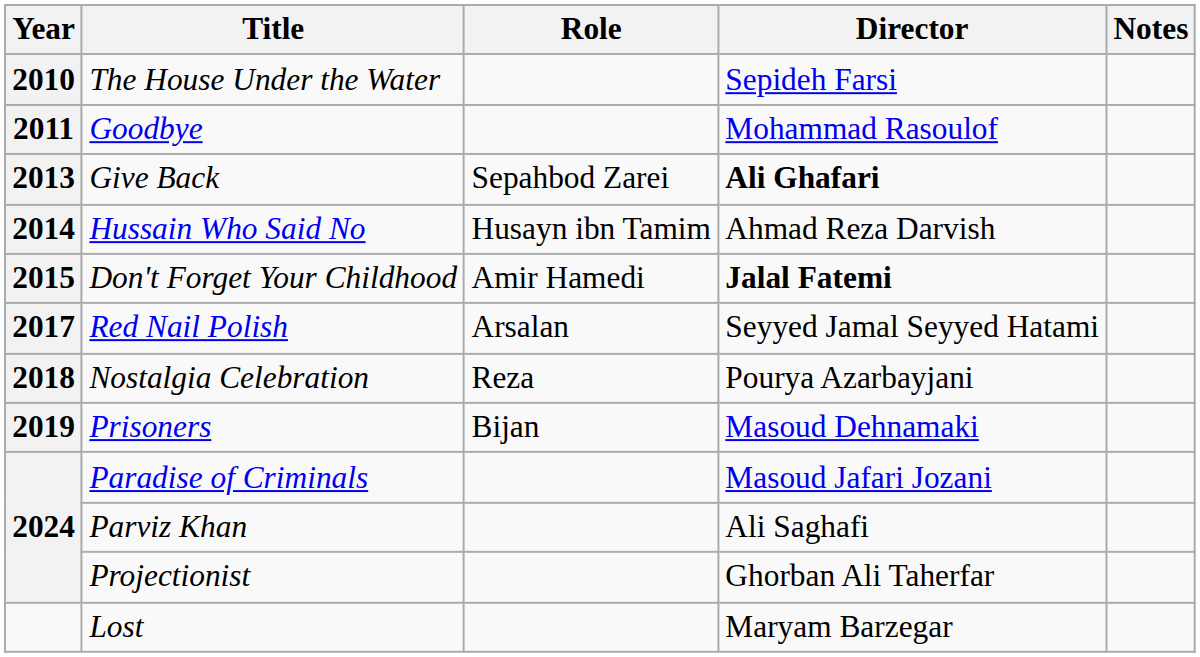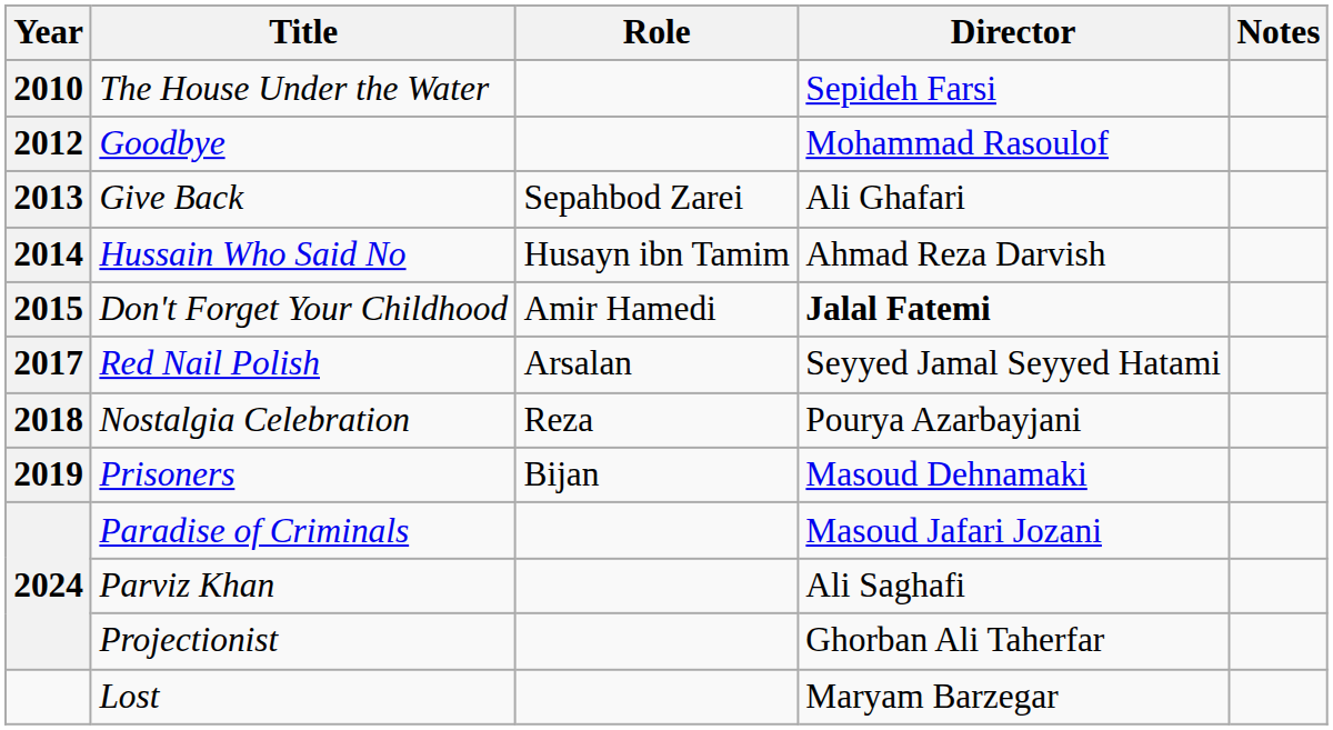Goodbye | Year: 2011 -> 2012
Give Back | Director: bold -> normal
